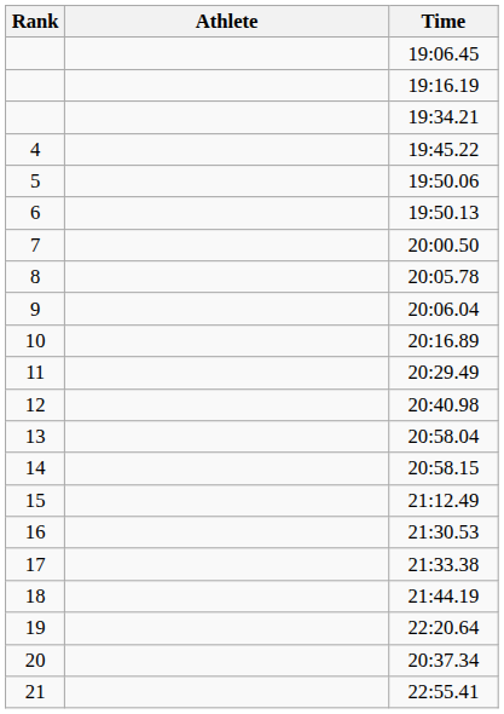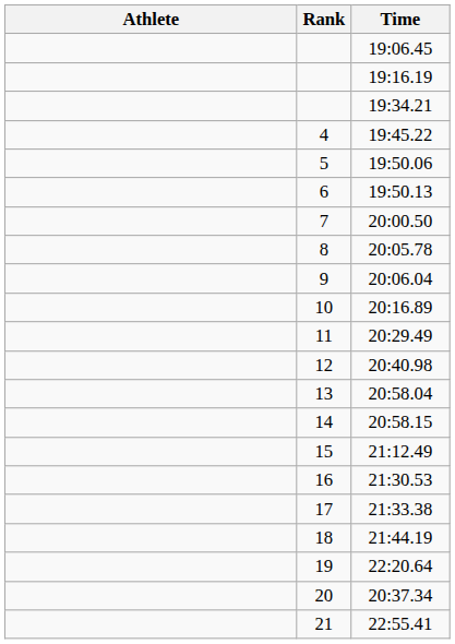columns swapped: Rank <-> Athlete
